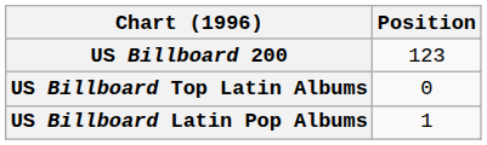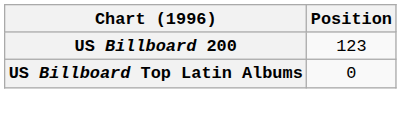- row: US Billboard Latin Pop Albums | 1
